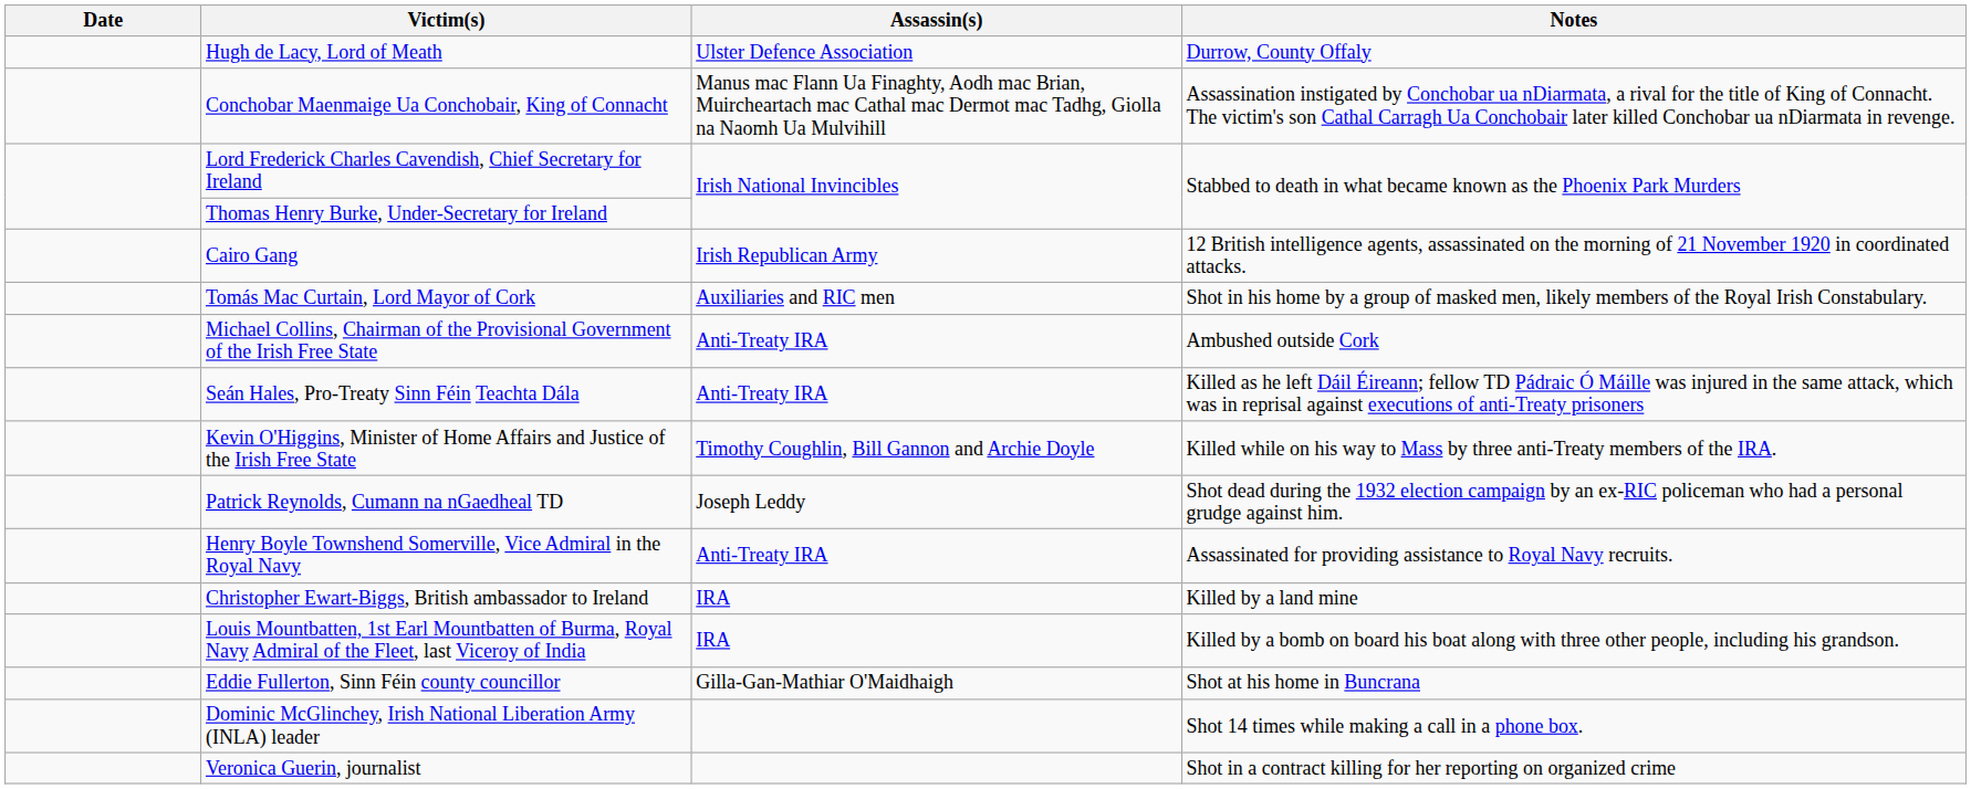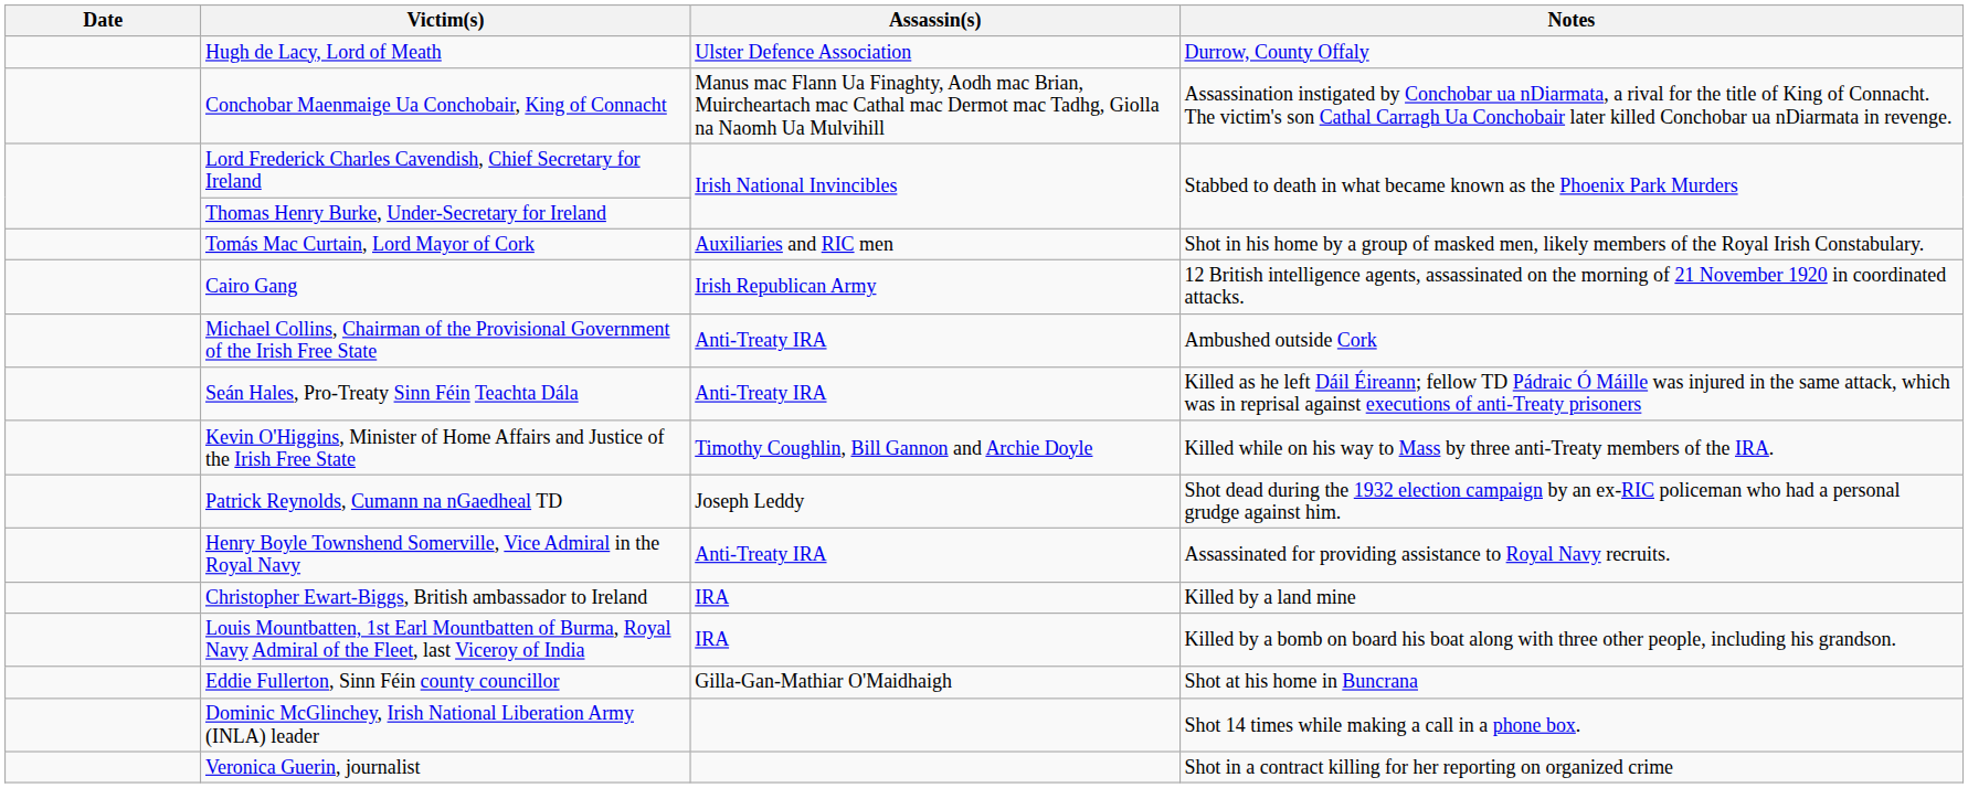rows swapped: Tomás Mac Curtain, Lord Mayor of Cork <-> Cairo Gang
